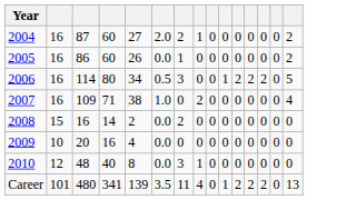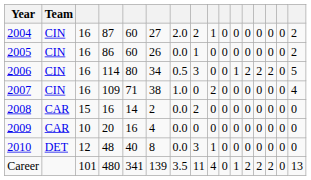+ column: Team | CIN | CIN | CIN | CIN | CAR | CAR | DET
